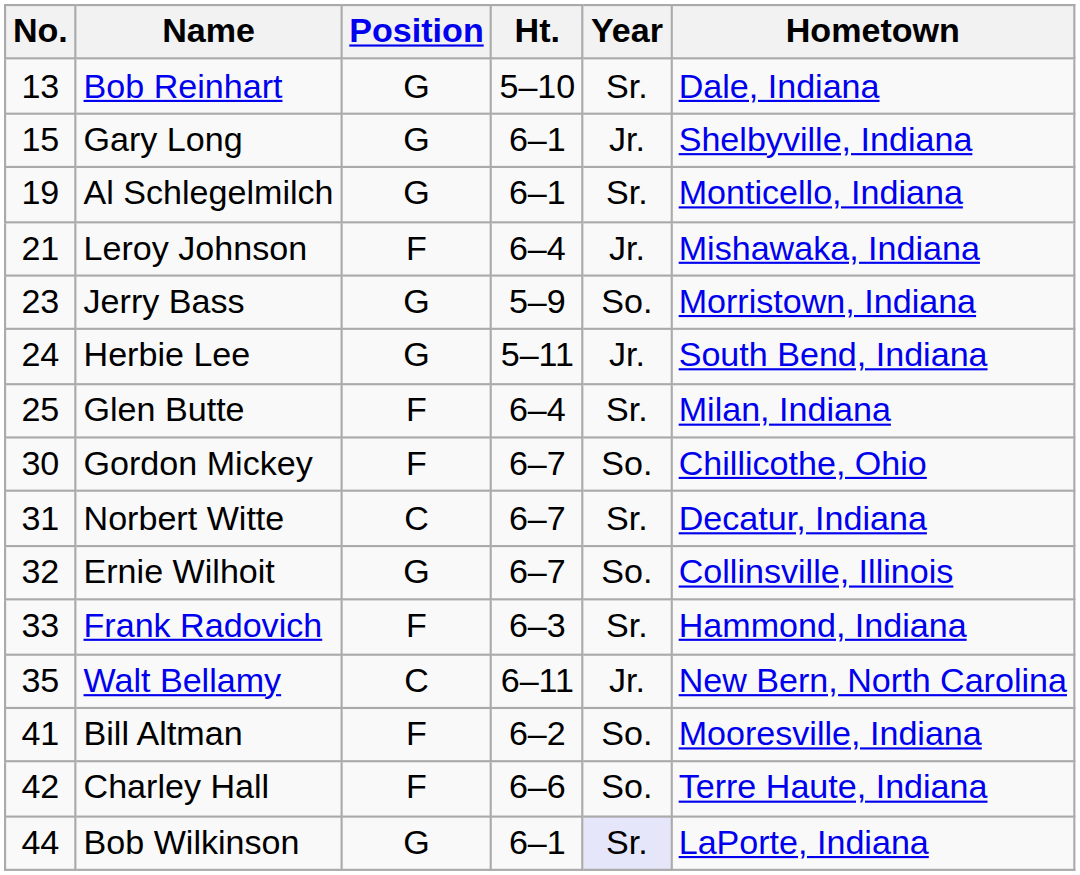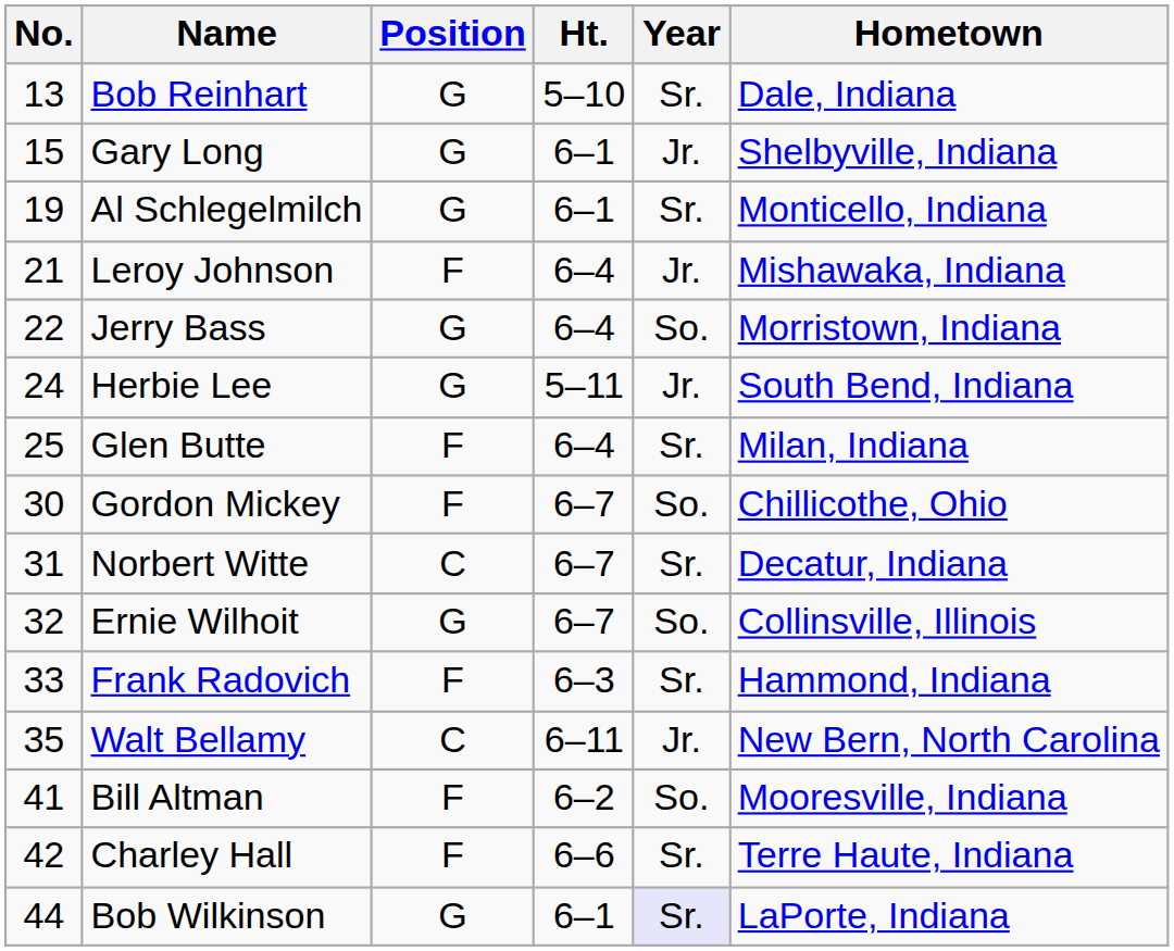Jerry Bass | No.: 23 -> 22
Jerry Bass | Ht.: 5–9 -> 6–4
Charley Hall | Year: So. -> Sr.
